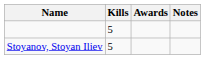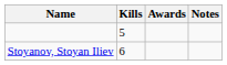Stoyanov, Stoyan Iliev | Kills: 5 -> 6
